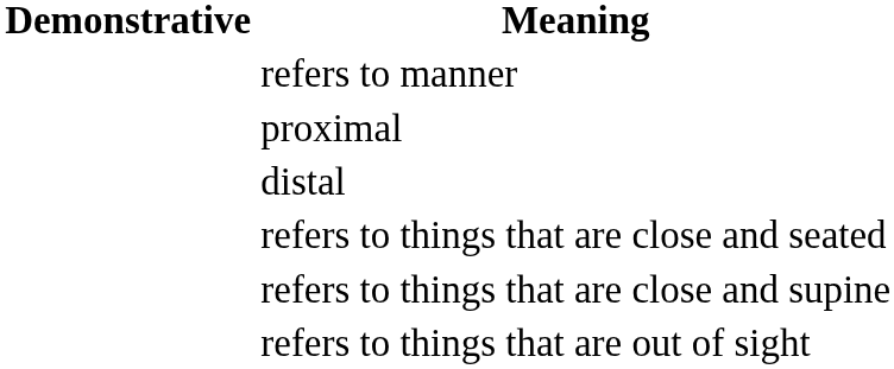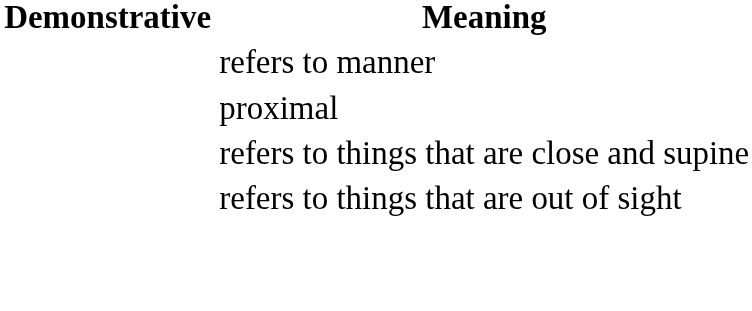- row: distal
- row: refers to things that are close and seated
